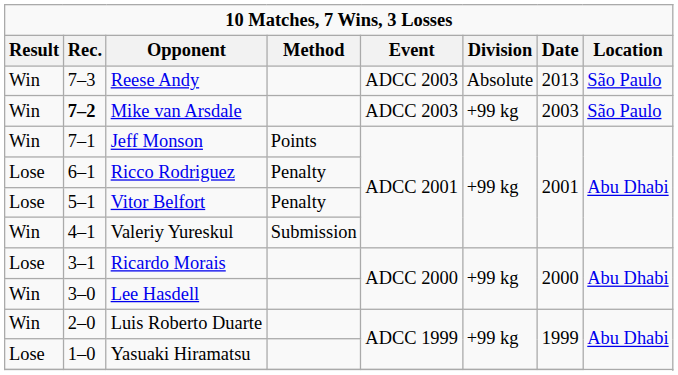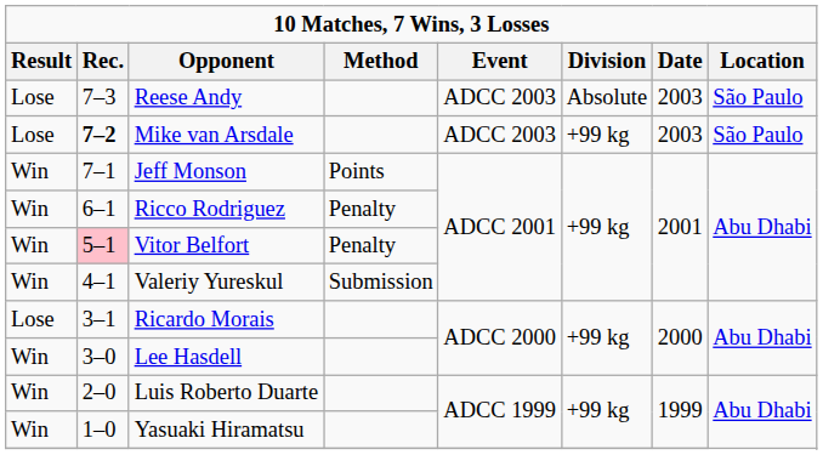Reese Andy | Result: Win -> Lose
Reese Andy | Date: 2013 -> 2003
Mike van Arsdale | Result: Win -> Lose
Ricco Rodriguez | Result: Lose -> Win
Vitor Belfort | Result: Lose -> Win
Vitor Belfort | Rec.: no background -> pink background
Yasuaki Hiramatsu | Result: Lose -> Win
